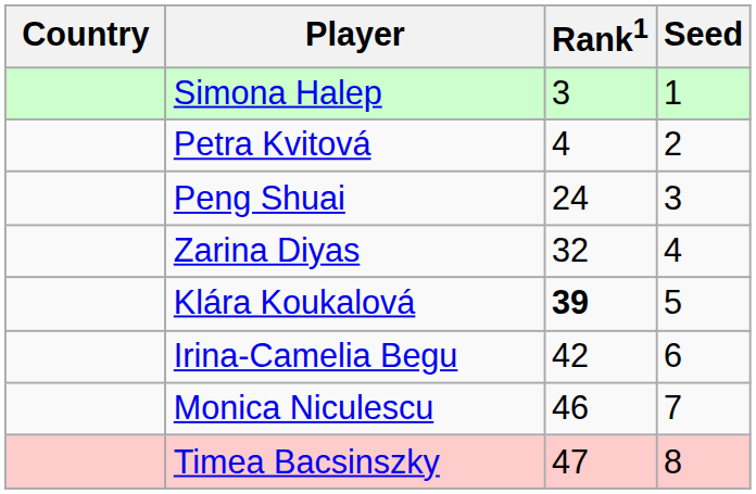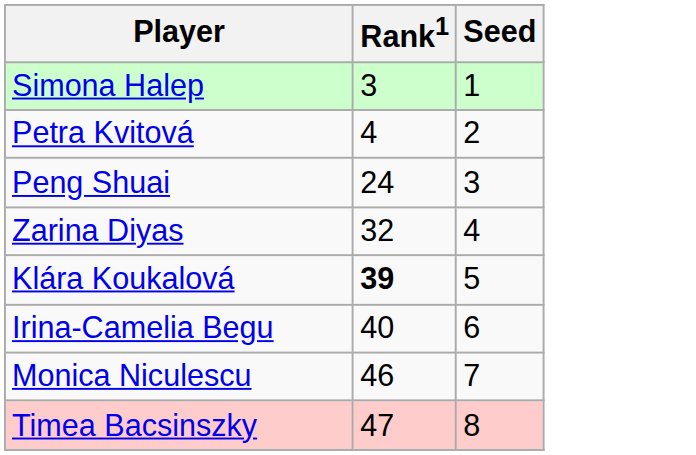- column: Country
Irina-Camelia Begu | Rank1: 42 -> 40
